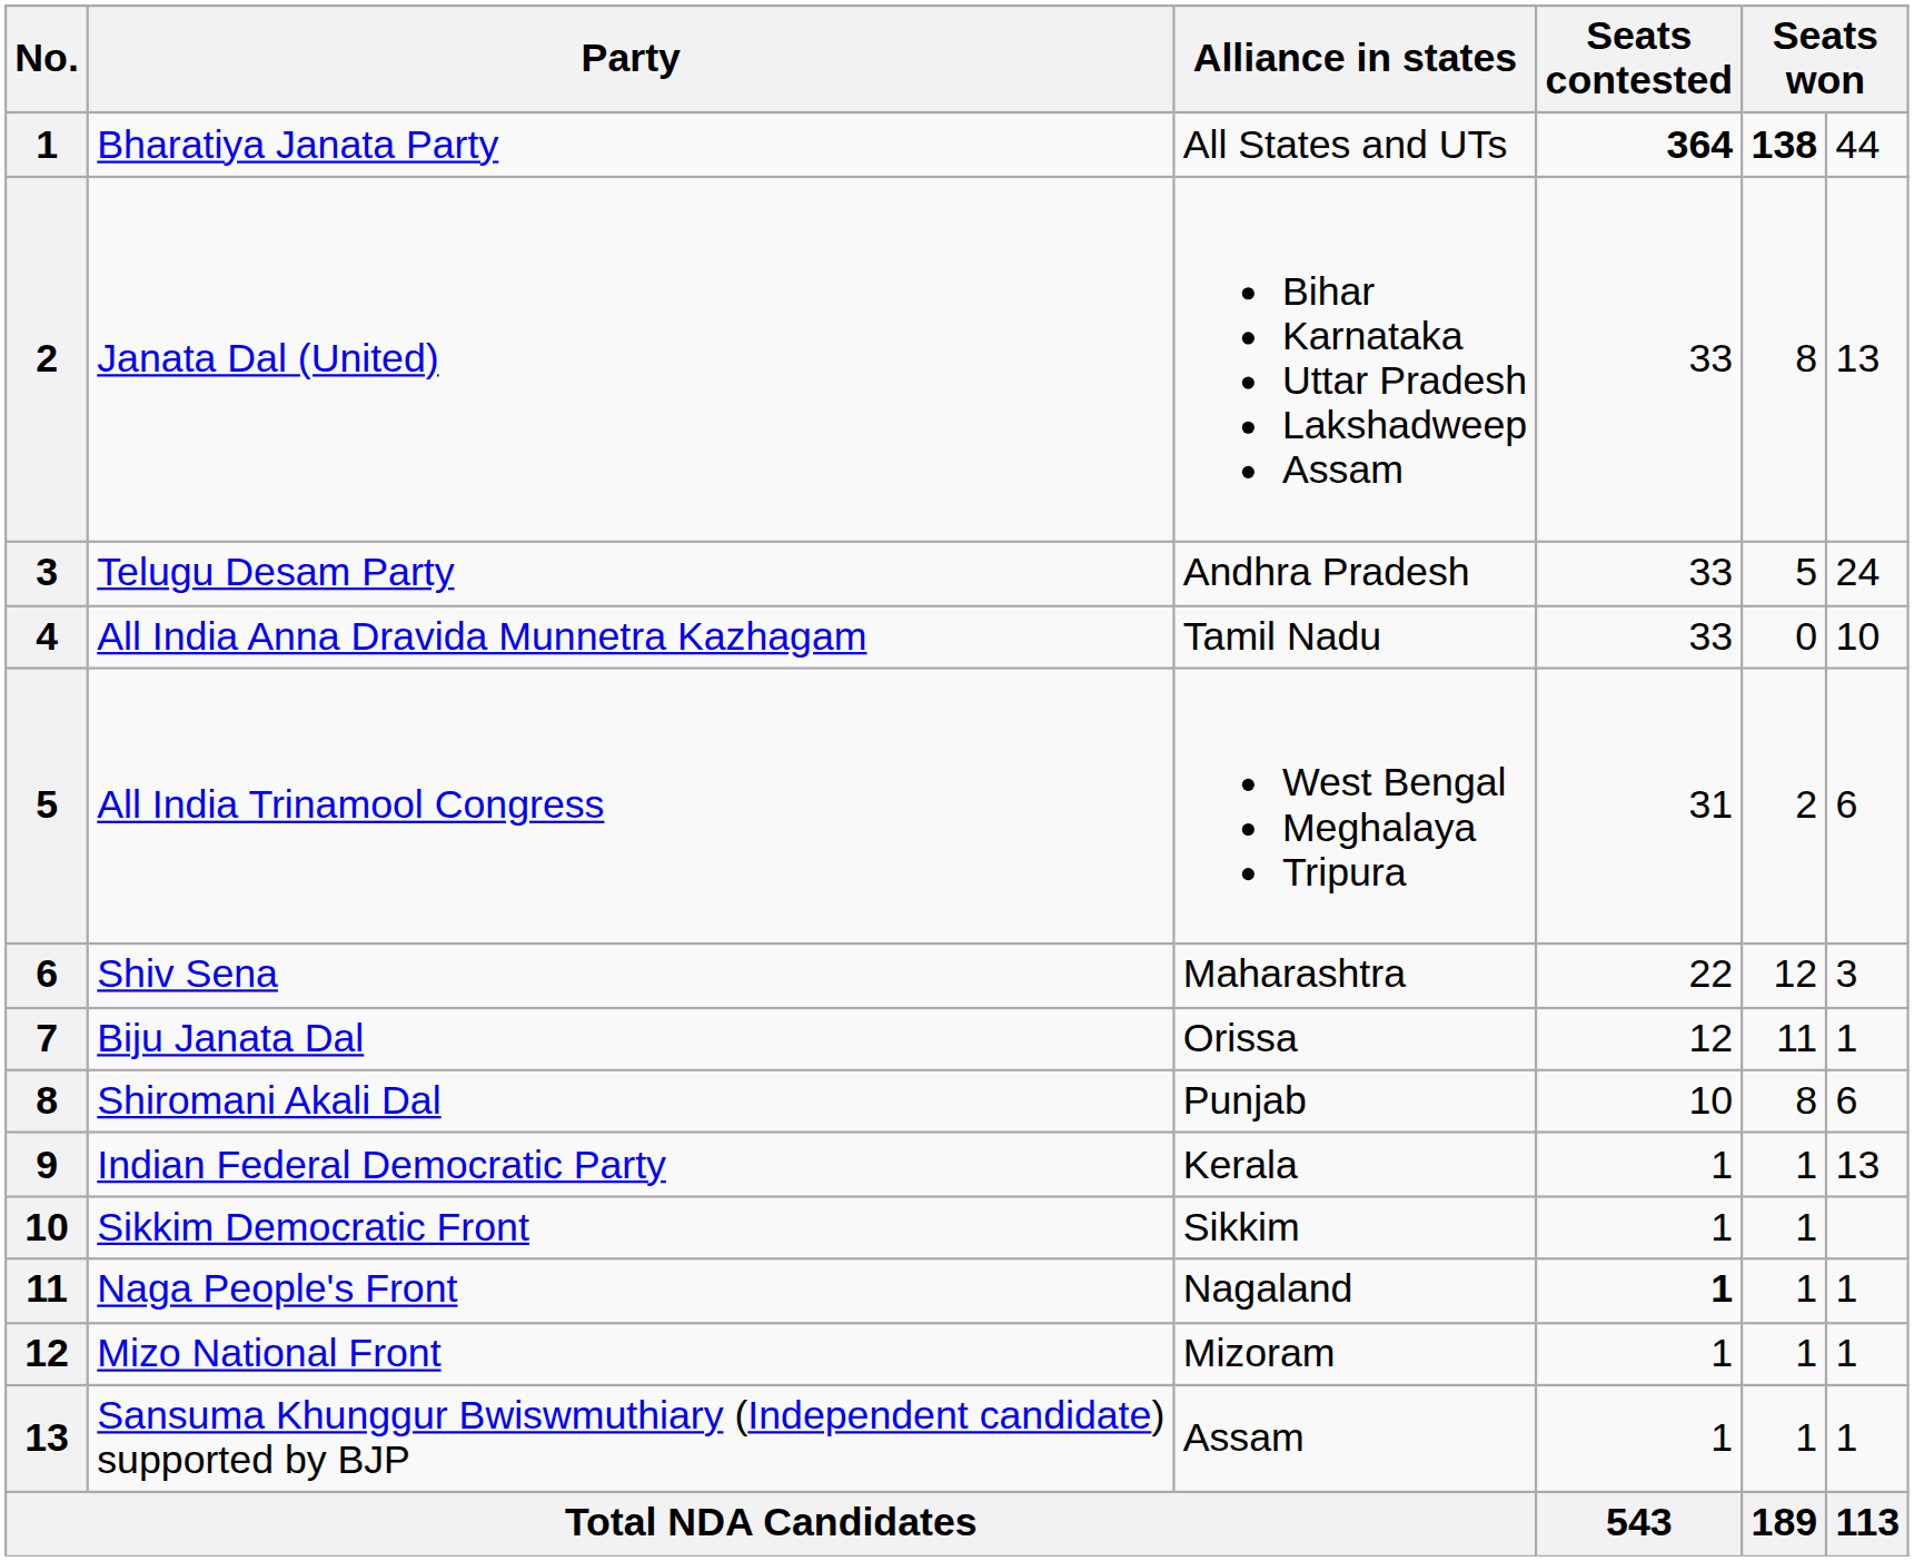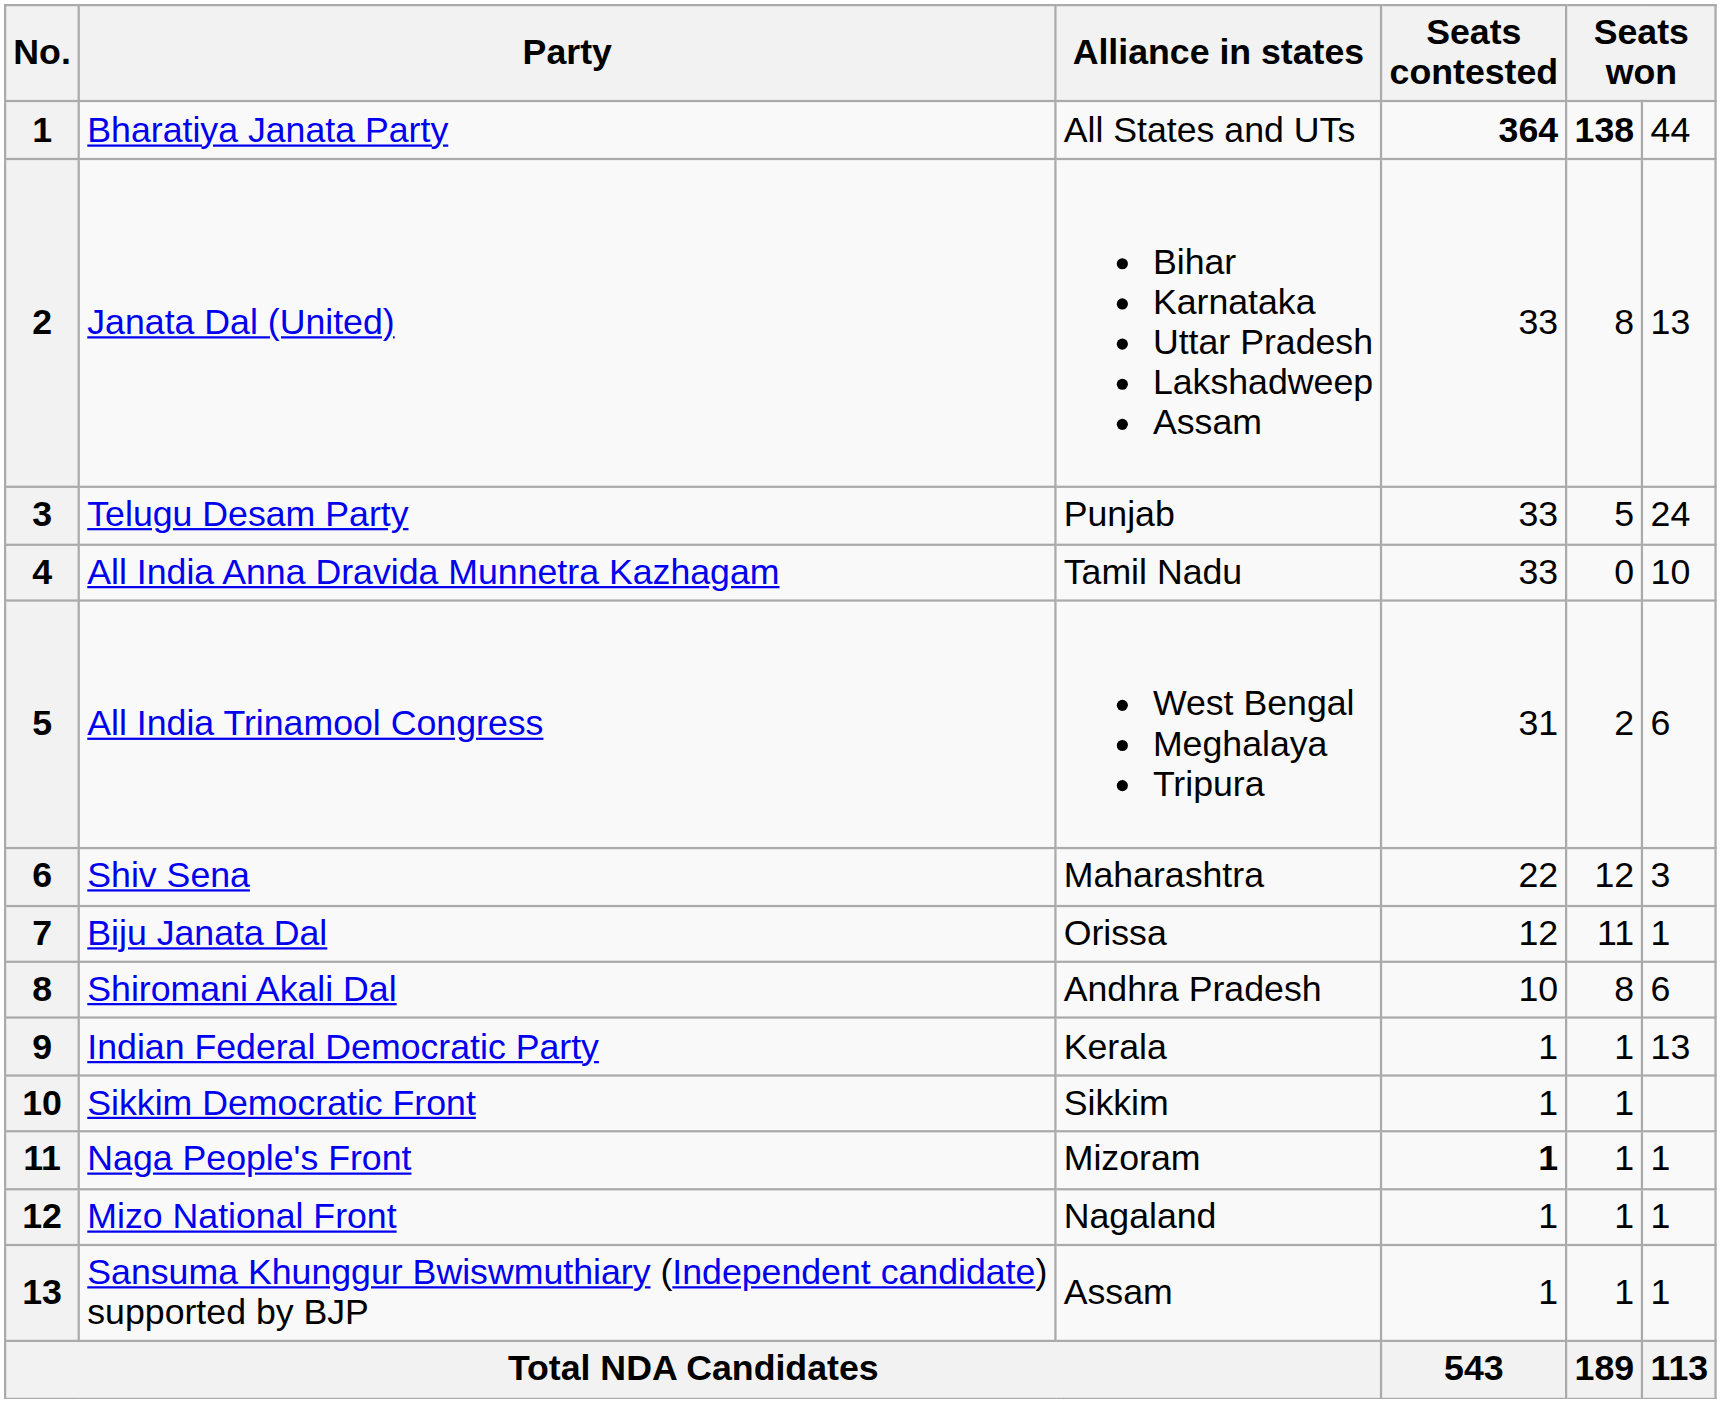Telugu Desam Party | Alliance in states: Andhra Pradesh -> Punjab
Shiromani Akali Dal | Alliance in states: Punjab -> Andhra Pradesh
Naga People's Front | Alliance in states: Nagaland -> Mizoram
Mizo National Front | Alliance in states: Mizoram -> Nagaland
